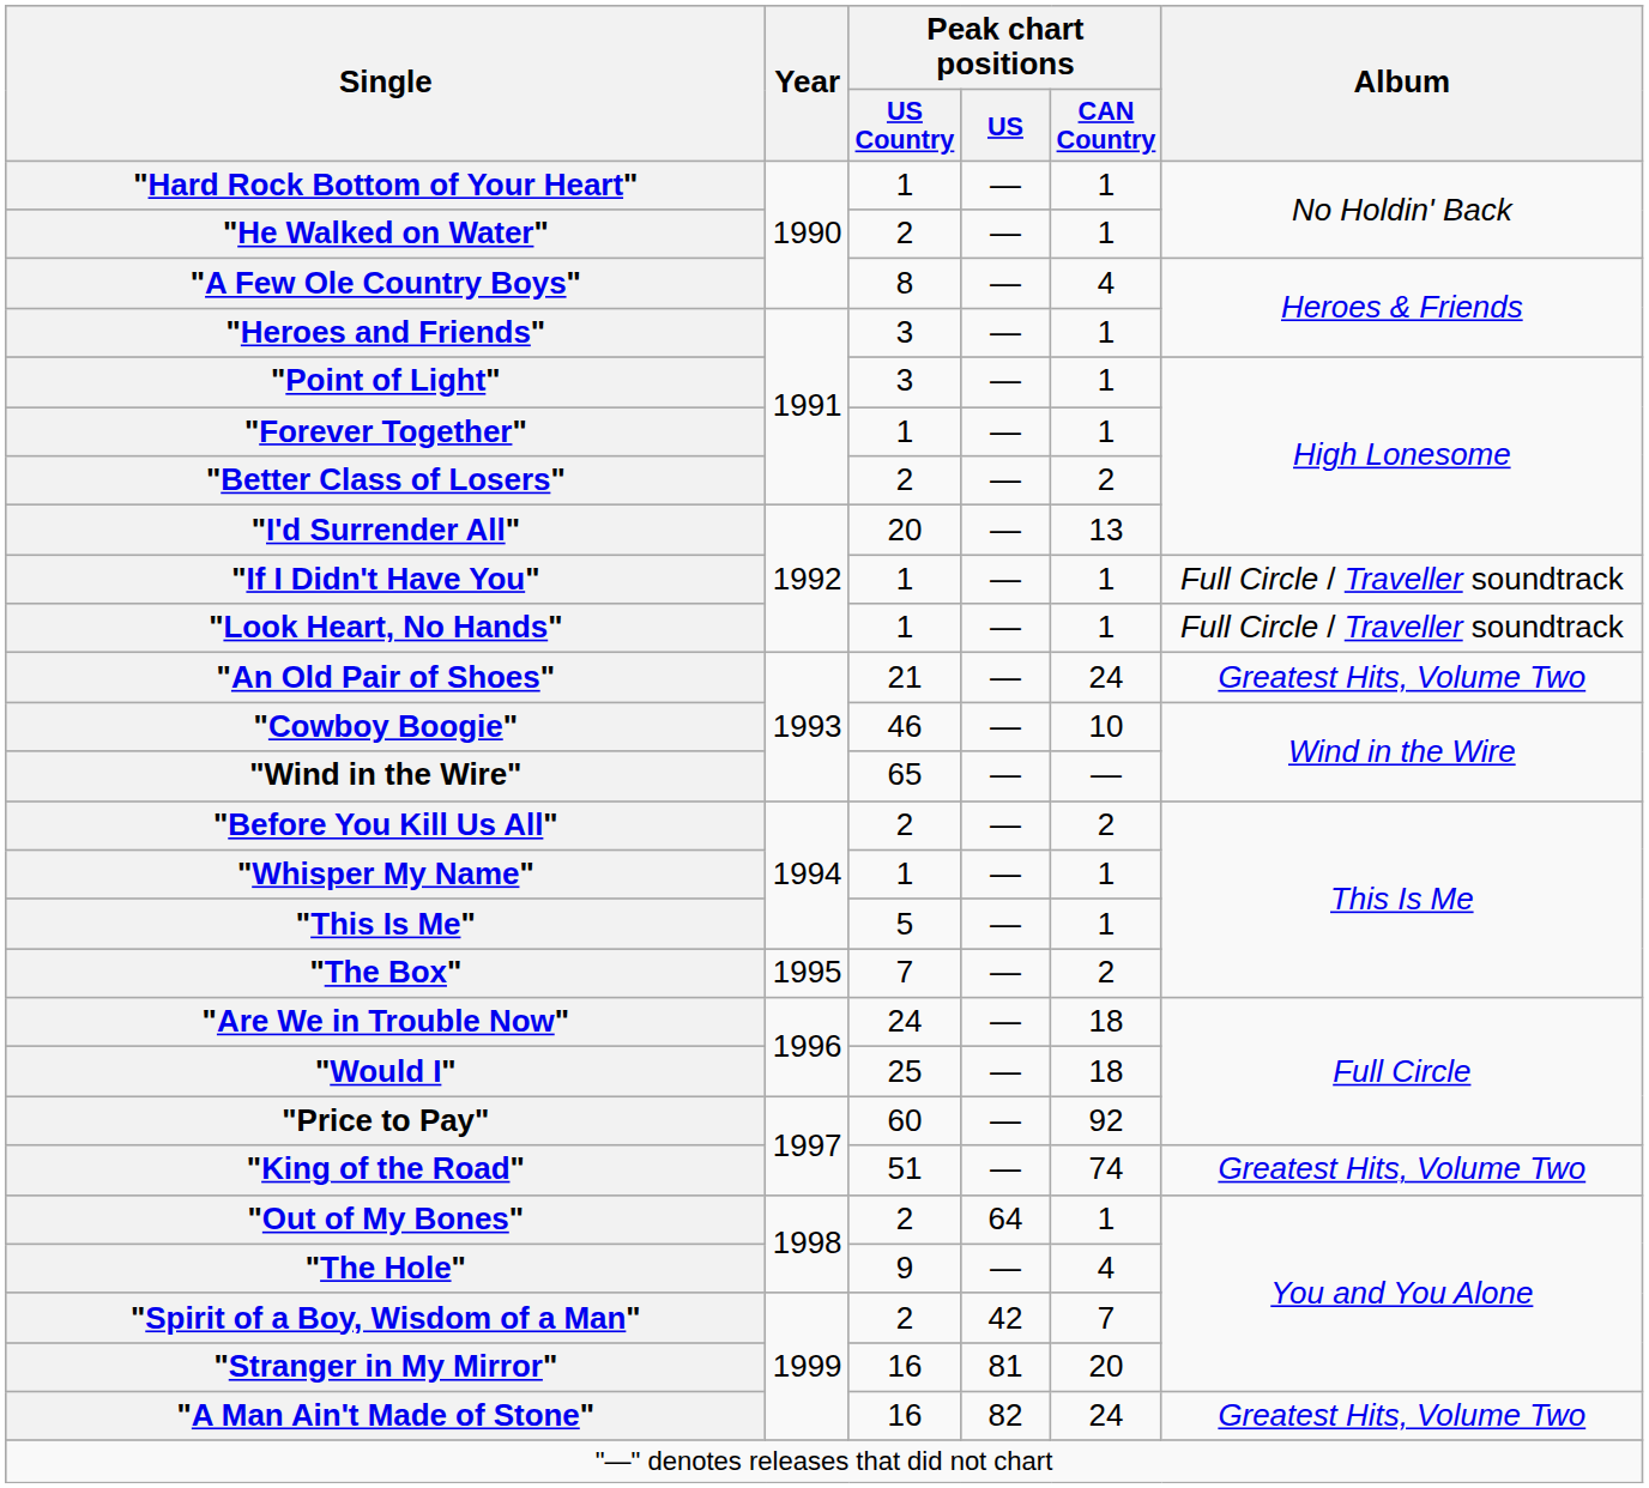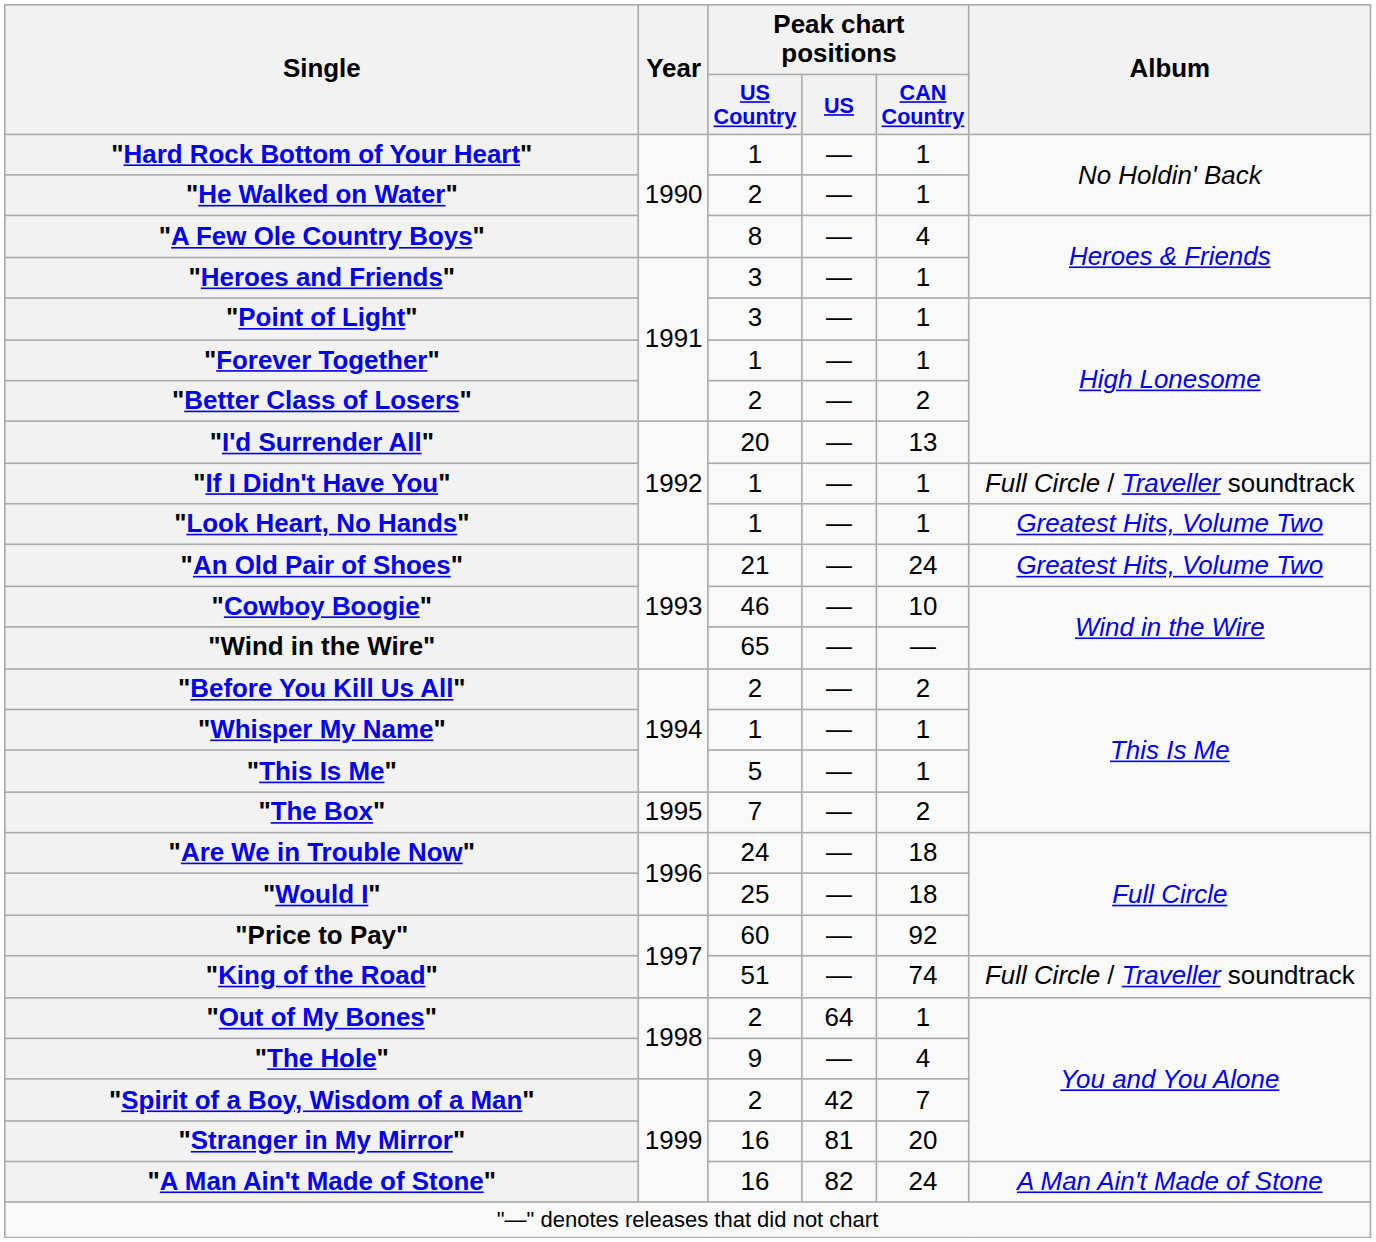"Look Heart, No Hands" | Album: Full Circle / Traveller soundtrack -> Greatest Hits, Volume Two
"King of the Road" | Album: Greatest Hits, Volume Two -> Full Circle / Traveller soundtrack
"A Man Ain't Made of Stone" | Album: Greatest Hits, Volume Two -> A Man Ain't Made of Stone
